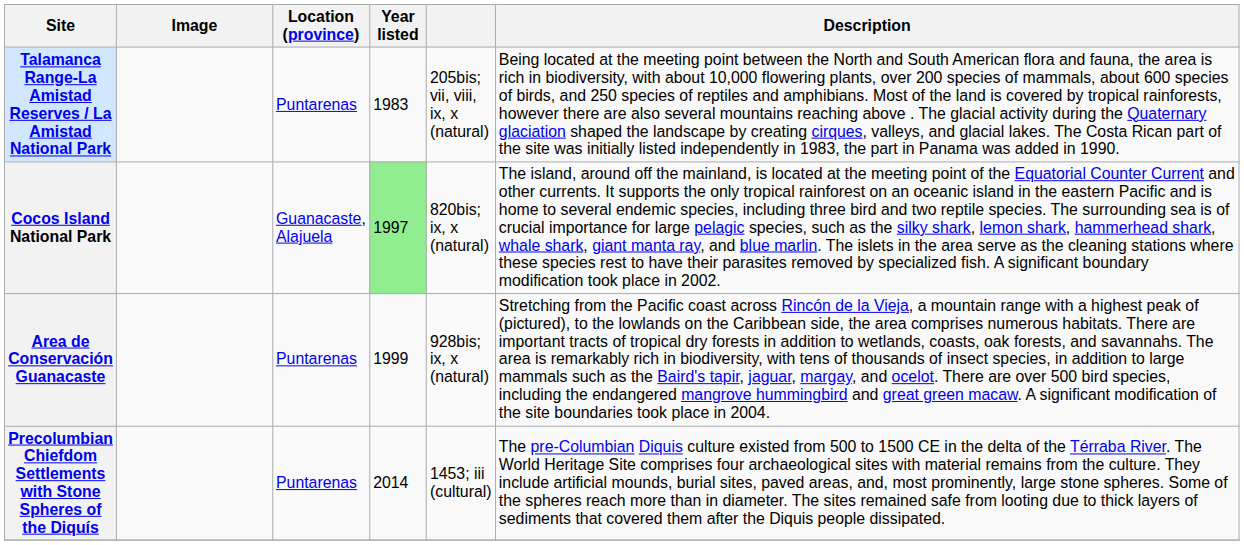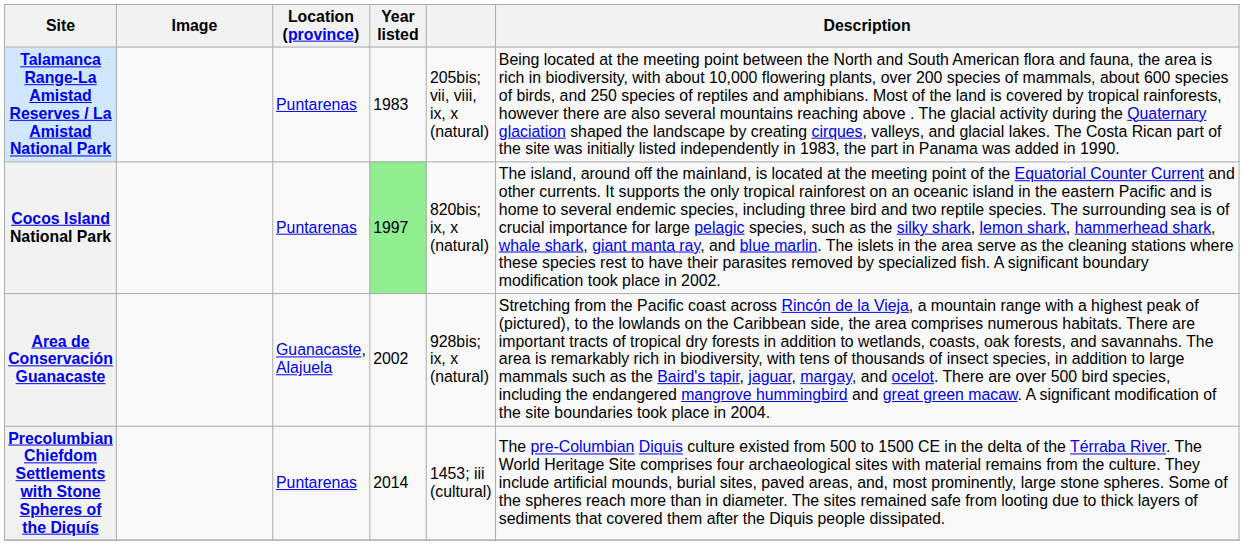Cocos Island National Park | Location (province): Guanacaste, Alajuela -> Puntarenas
Area de Conservación Guanacaste | Location (province): Puntarenas -> Guanacaste, Alajuela
Area de Conservación Guanacaste | Year listed: 1999 -> 2002
